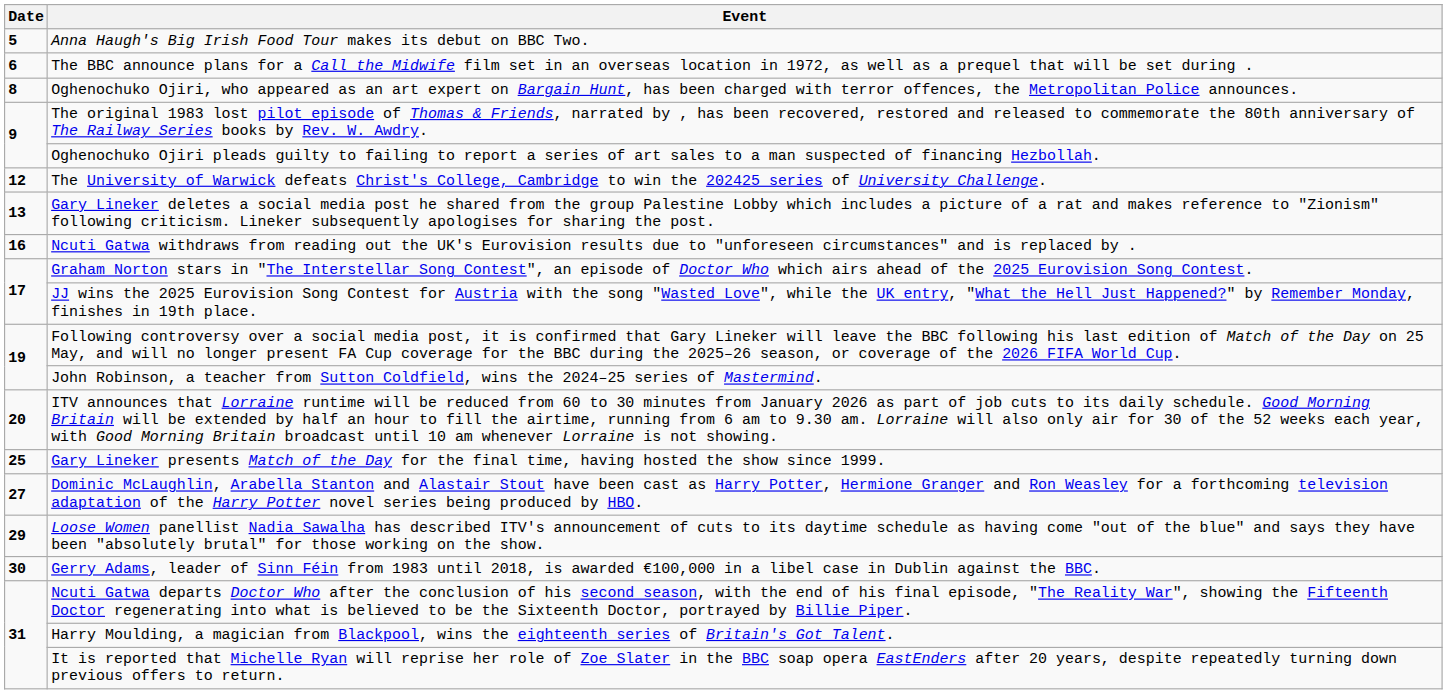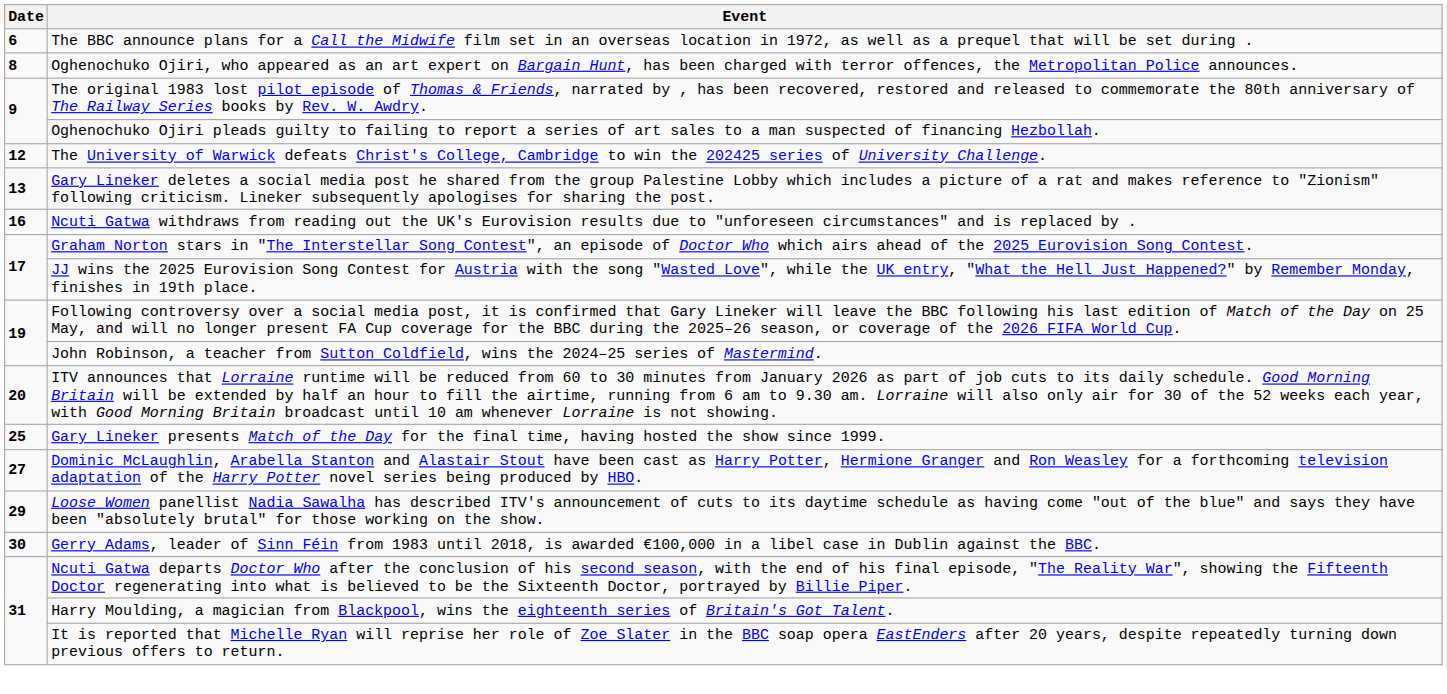- row: 5 | Anna Haugh's Big Irish Food Tour makes its debut on BBC Two.
